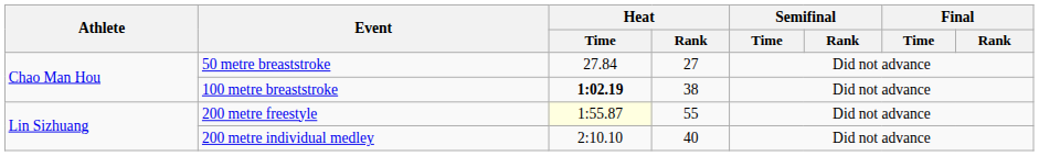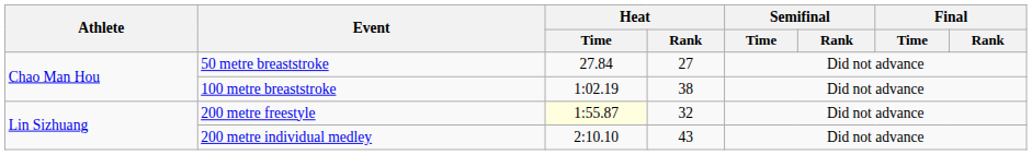100 metre breaststroke | Heat / Time: bold -> normal
200 metre freestyle | Heat / Rank: 55 -> 32
200 metre individual medley | Heat / Rank: 40 -> 43
